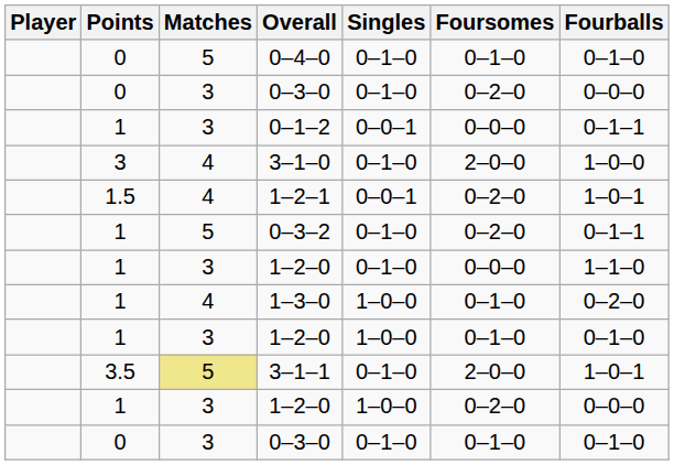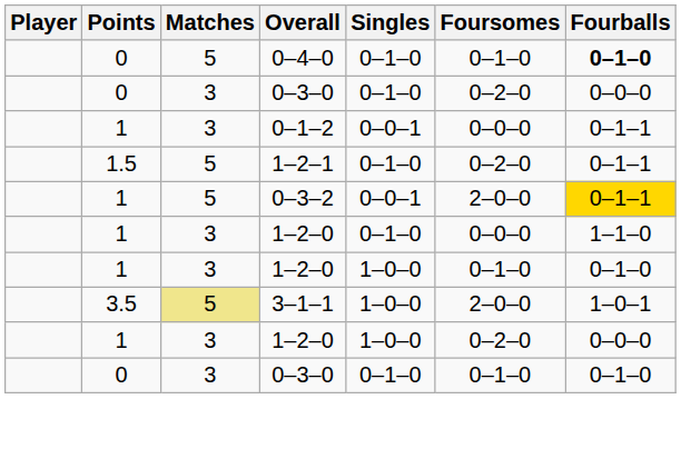0–4–0 | Fourballs: normal -> bold
- row: 3 | 4 | 3–1–0 | 0–1–0 | 2–0–0 | 1–0–0
1–2–1 | Matches: 4 -> 5
1–2–1 | Singles: 0–0–1 -> 0–1–0
1–2–1 | Fourballs: 1–0–1 -> 0–1–1
0–3–2 | Singles: 0–1–0 -> 0–0–1
0–3–2 | Foursomes: 0–2–0 -> 2–0–0
0–3–2 | Fourballs: no background -> gold background
- row: 1 | 4 | 1–3–0 | 1–0–0 | 0–1–0 | 0–2–0
3–1–1 | Singles: 0–1–0 -> 1–0–0
